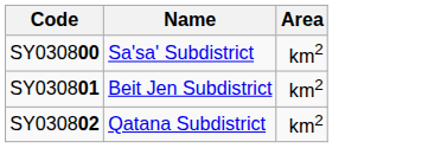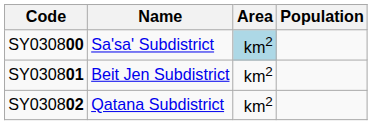+ column: Population
SY030800 | Area: no background -> lightblue background
